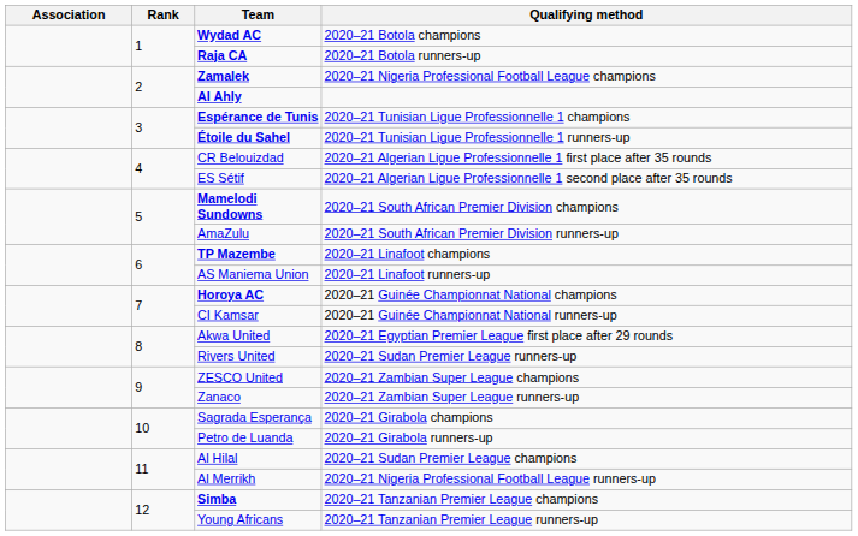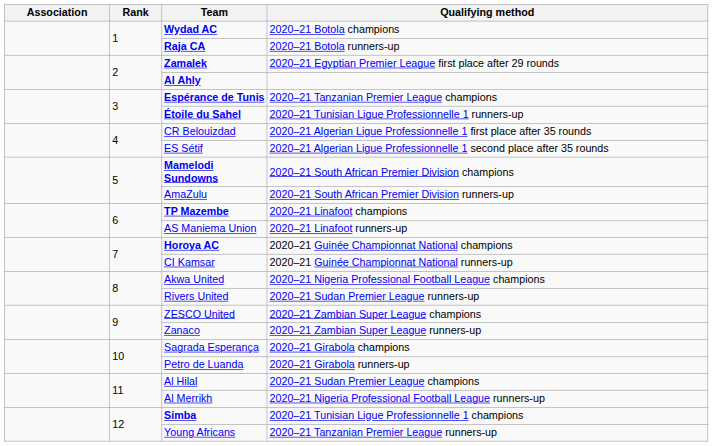Zamalek | Qualifying method: 2020–21 Nigeria Professional Football League champions -> 2020–21 Egyptian Premier League first place after 29 rounds
Espérance de Tunis | Qualifying method: 2020–21 Tunisian Ligue Professionnelle 1 champions -> 2020–21 Tanzanian Premier League champions
Akwa United | Qualifying method: 2020–21 Egyptian Premier League first place after 29 rounds -> 2020–21 Nigeria Professional Football League champions
Simba | Qualifying method: 2020–21 Tanzanian Premier League champions -> 2020–21 Tunisian Ligue Professionnelle 1 champions
